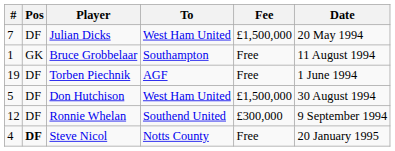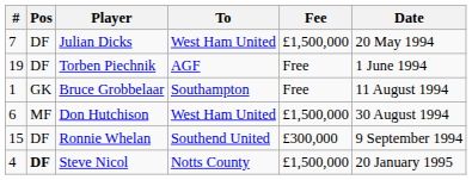rows swapped: Torben Piechnik <-> Bruce Grobbelaar
Don Hutchison | #: 5 -> 6
Don Hutchison | Pos: DF -> MF
Ronnie Whelan | #: 12 -> 15
Steve Nicol | Fee: Free -> £1,500,000
